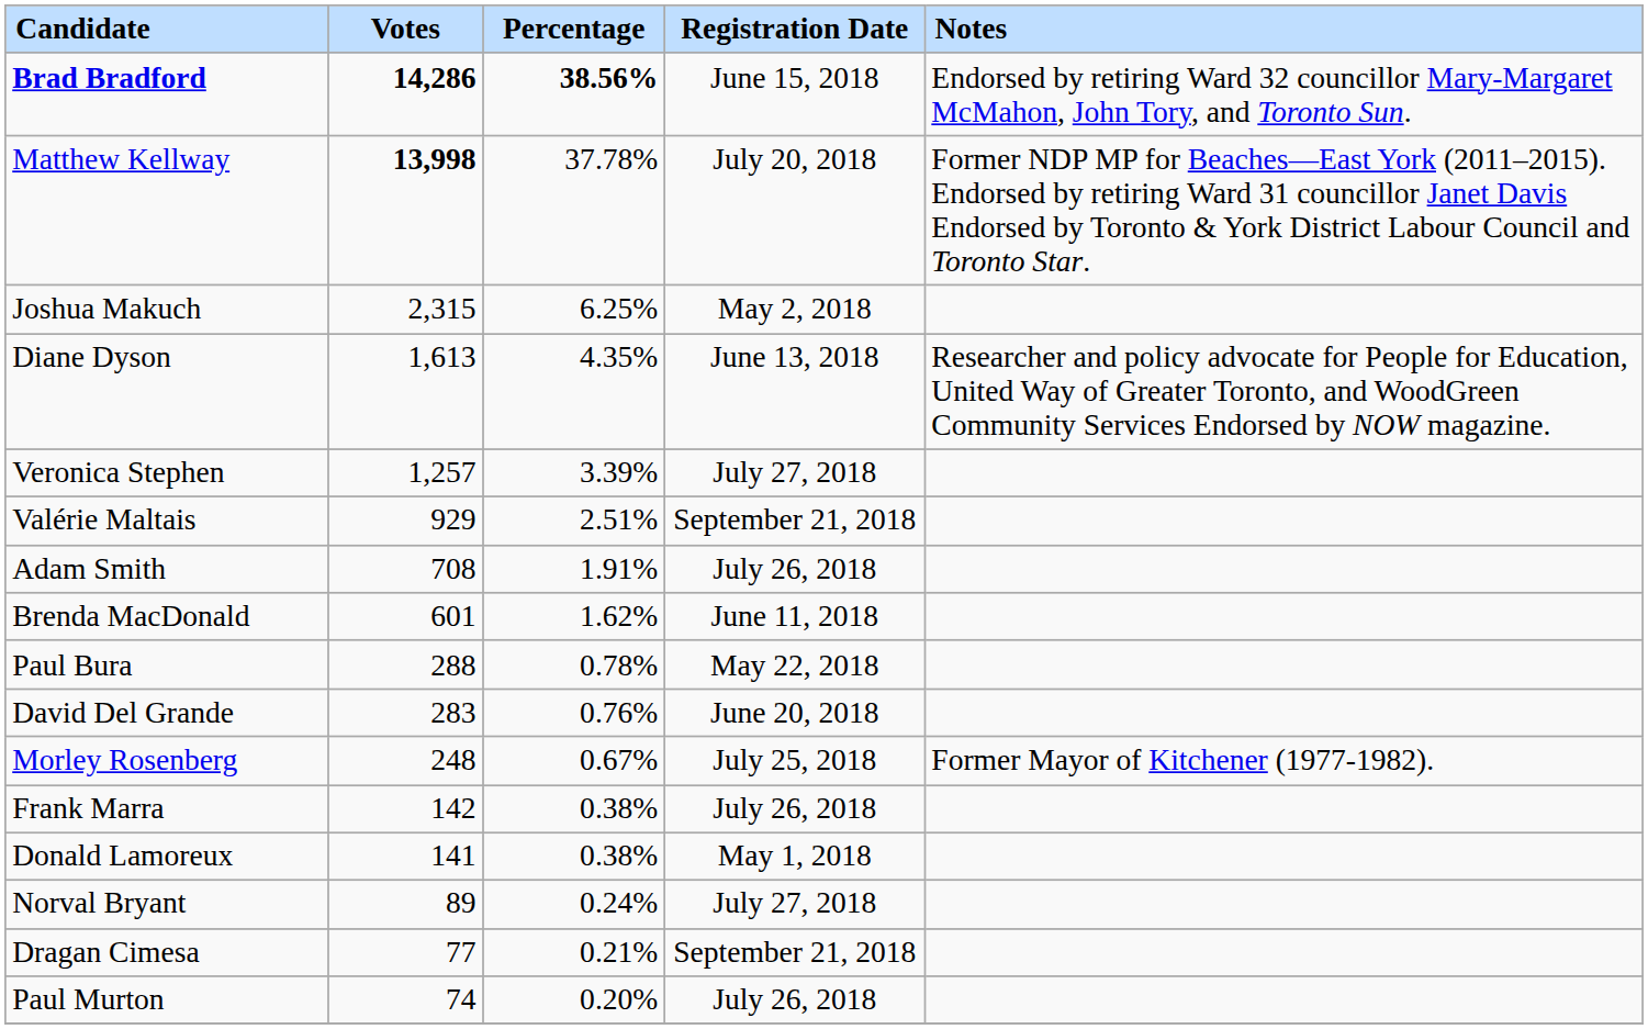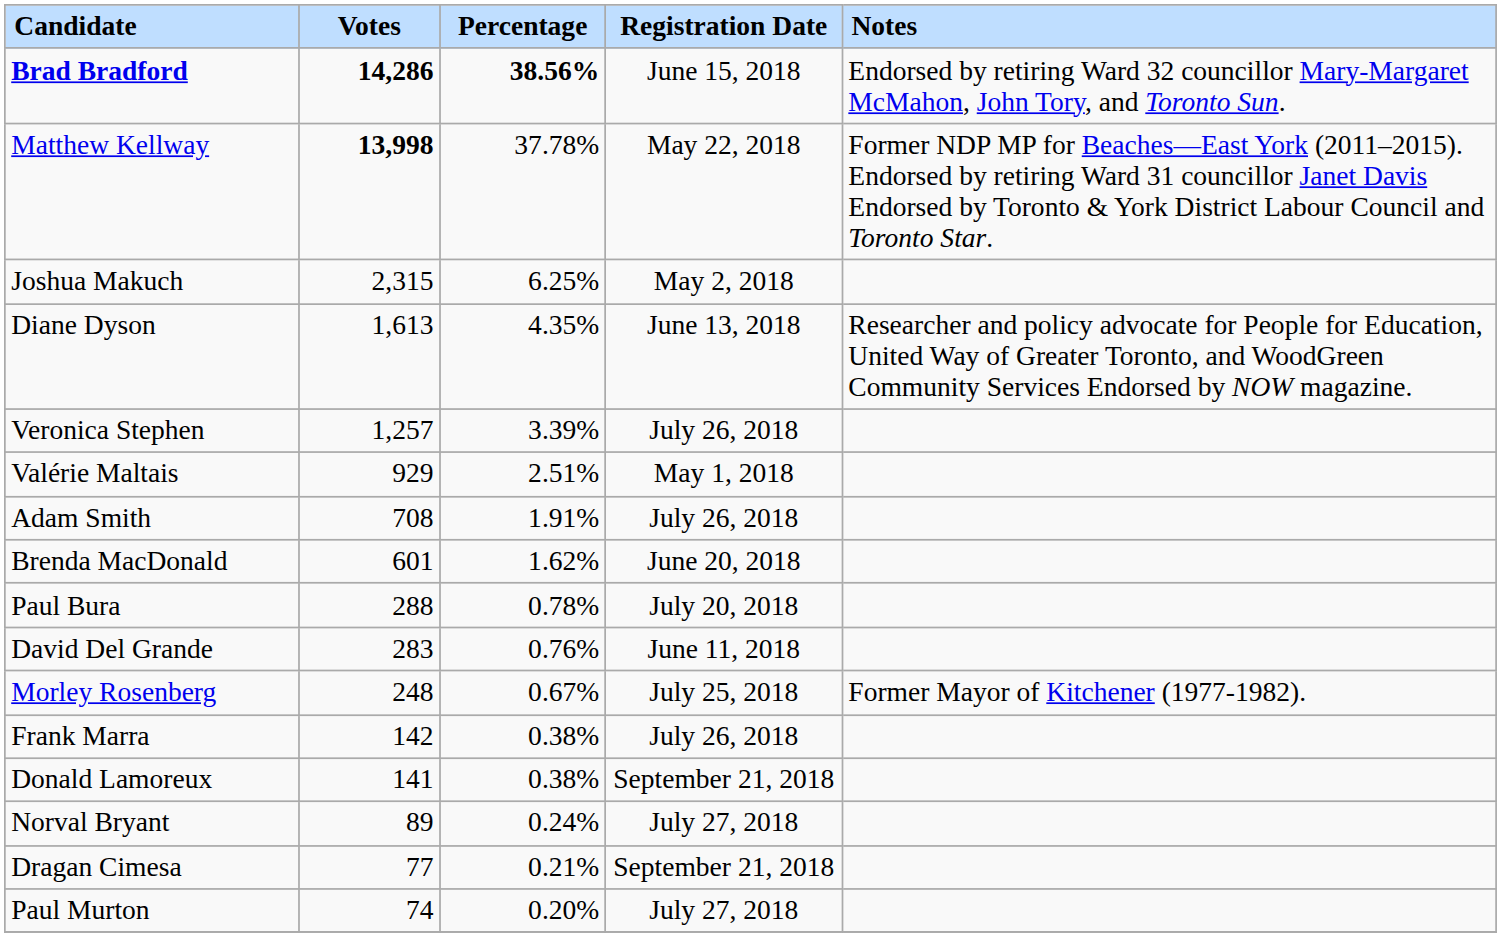Matthew Kellway | Registration Date: July 20, 2018 -> May 22, 2018
Veronica Stephen | Registration Date: July 27, 2018 -> July 26, 2018
Valérie Maltais | Registration Date: September 21, 2018 -> May 1, 2018
Brenda MacDonald | Registration Date: June 11, 2018 -> June 20, 2018
Paul Bura | Registration Date: May 22, 2018 -> July 20, 2018
David Del Grande | Registration Date: June 20, 2018 -> June 11, 2018
Donald Lamoreux | Registration Date: May 1, 2018 -> September 21, 2018
Paul Murton | Registration Date: July 26, 2018 -> July 27, 2018
